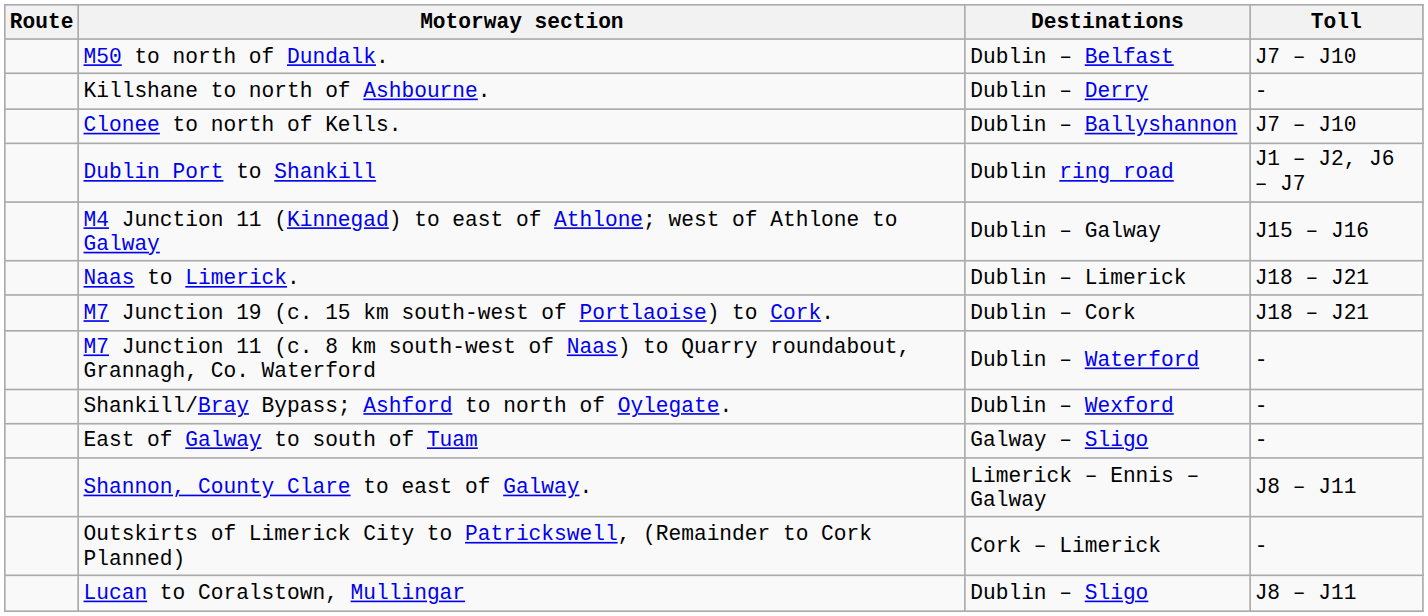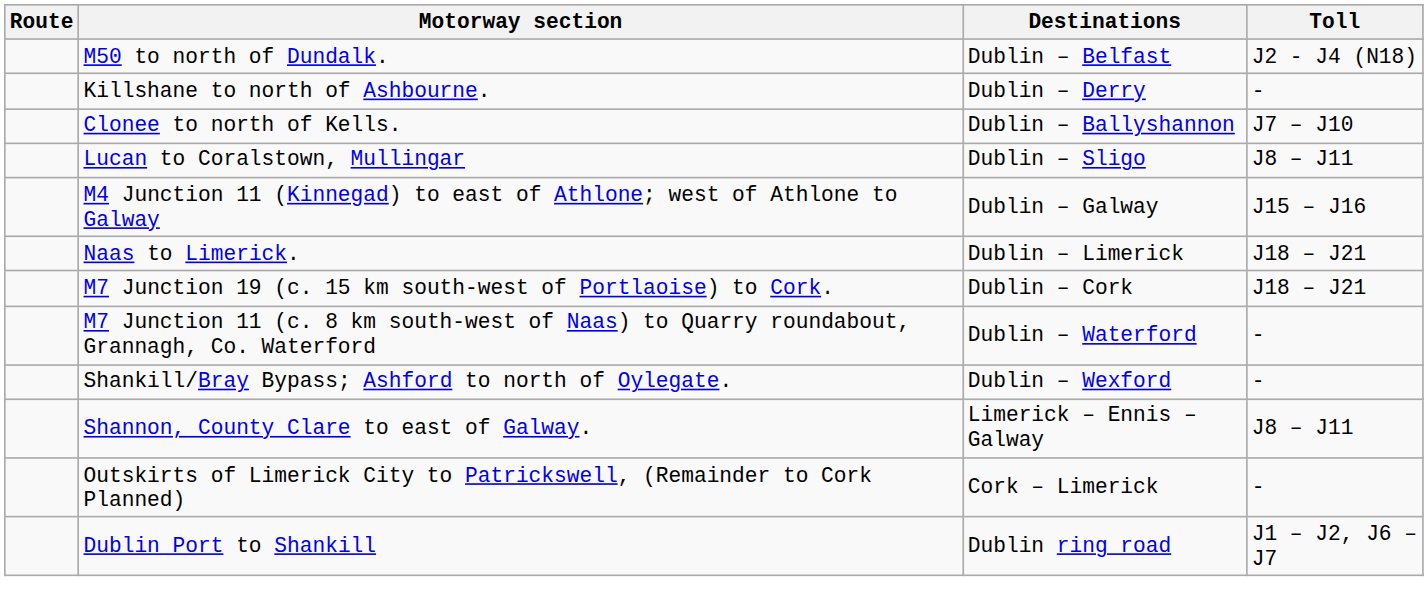M50 to north of Dundalk. | Toll: J7 – J10 -> J2 - J4 (N18)
rows swapped: Lucan to Coralstown, Mullingar <-> Dublin Port to Shankill
- row: East of Galway to south of Tuam | Galway – Sligo | -
